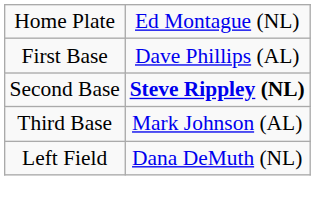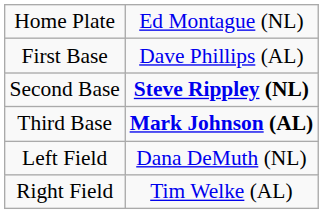Third Base | column 2: normal -> bold
+ row: Right Field | Tim Welke (AL)
